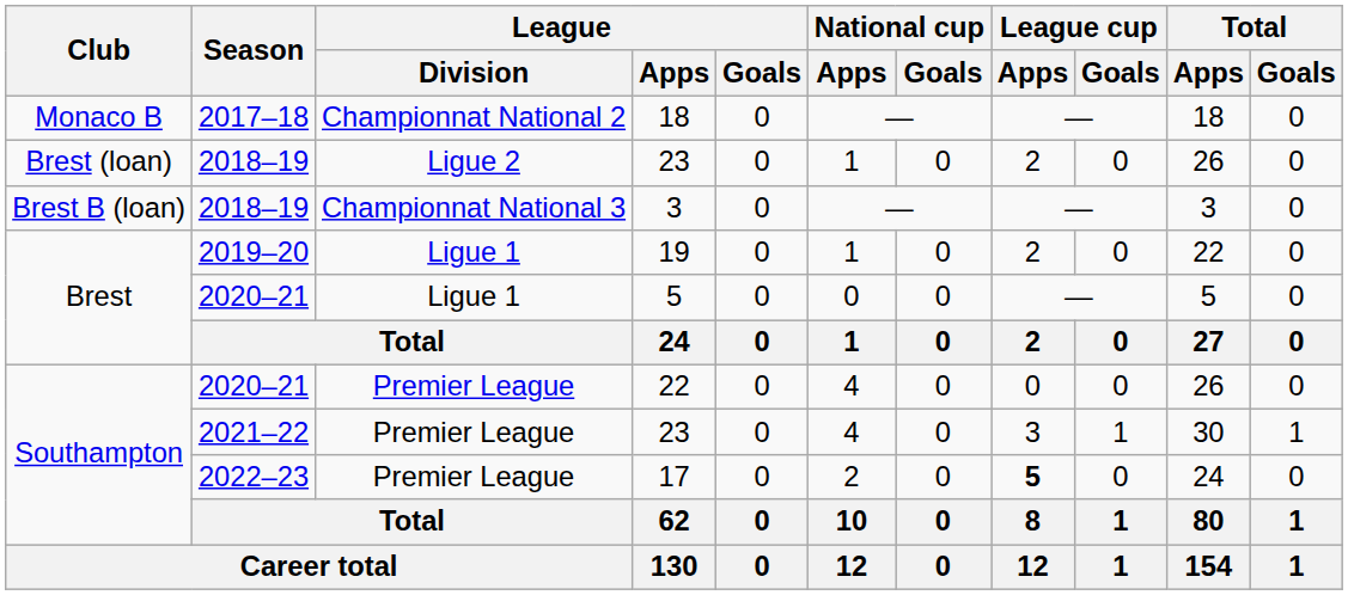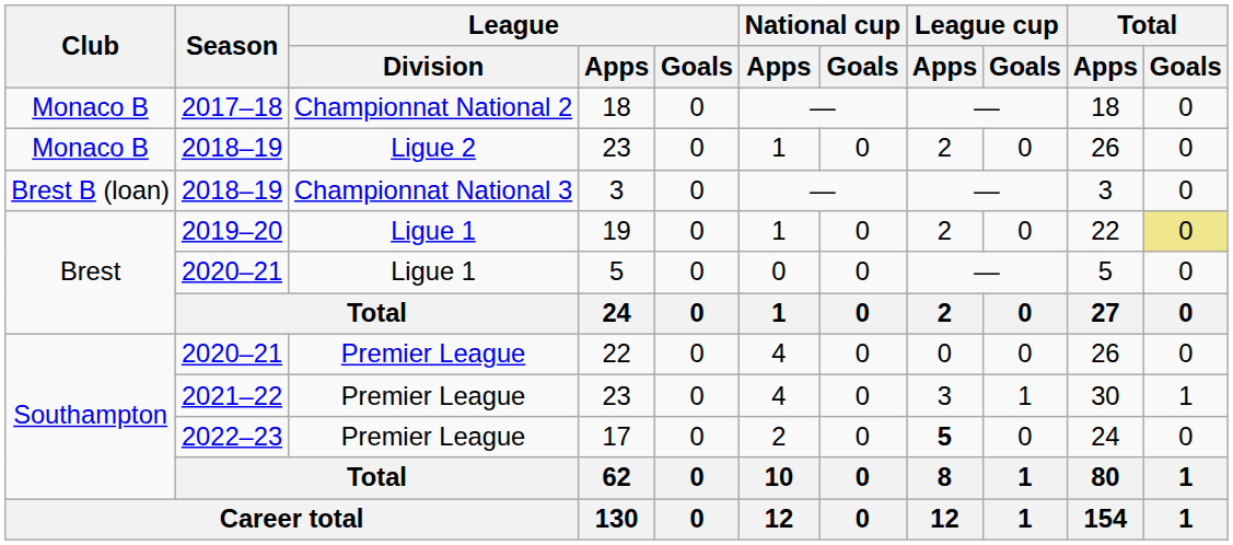2018–19 / 23 | Club: Brest (loan) -> Monaco B
19 | Total / Goals: no background -> khaki background
